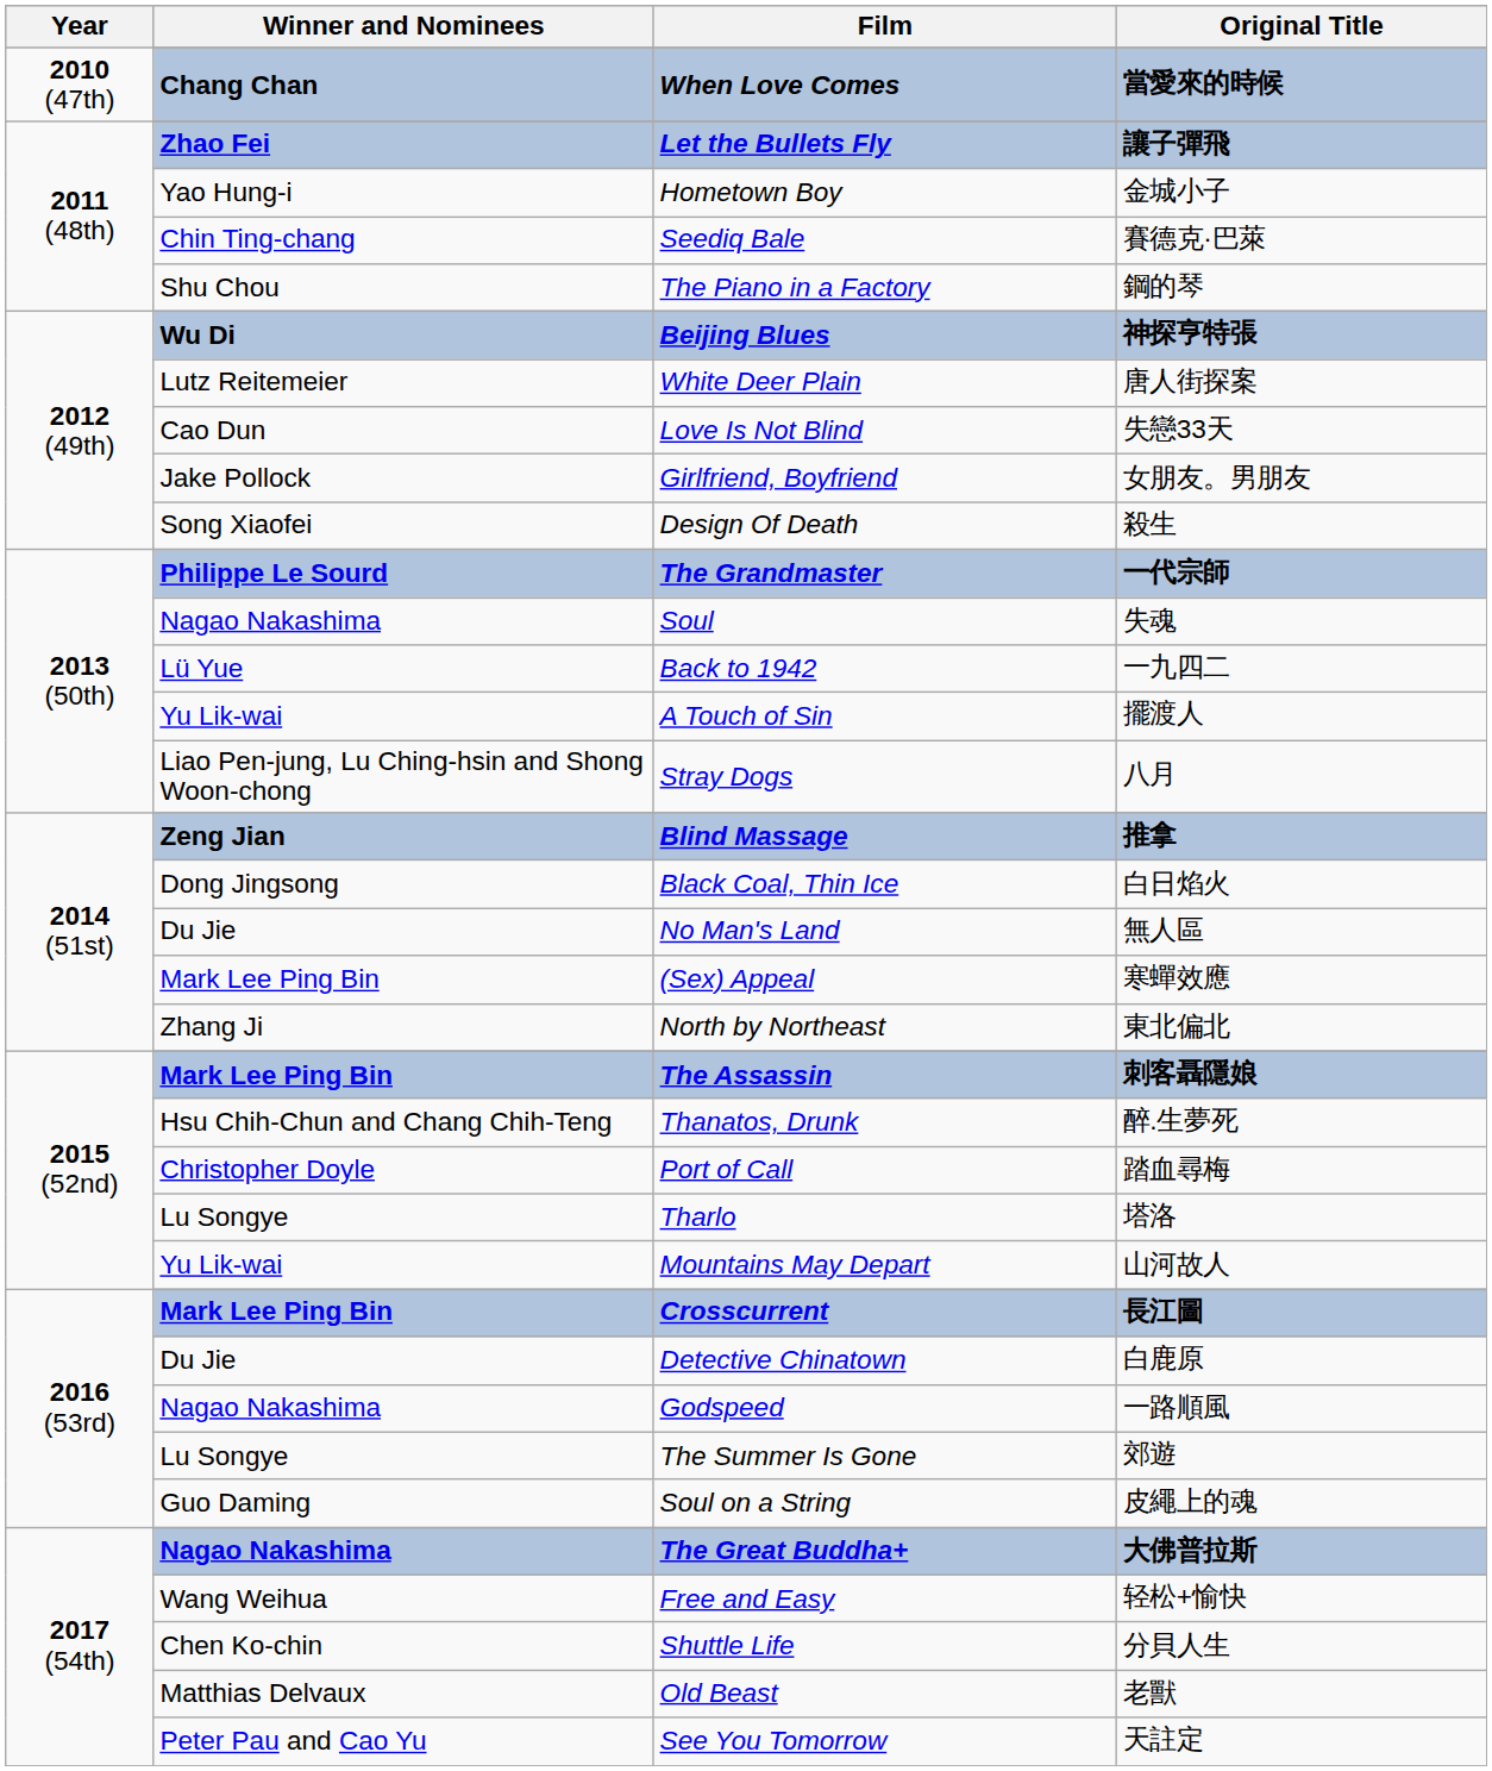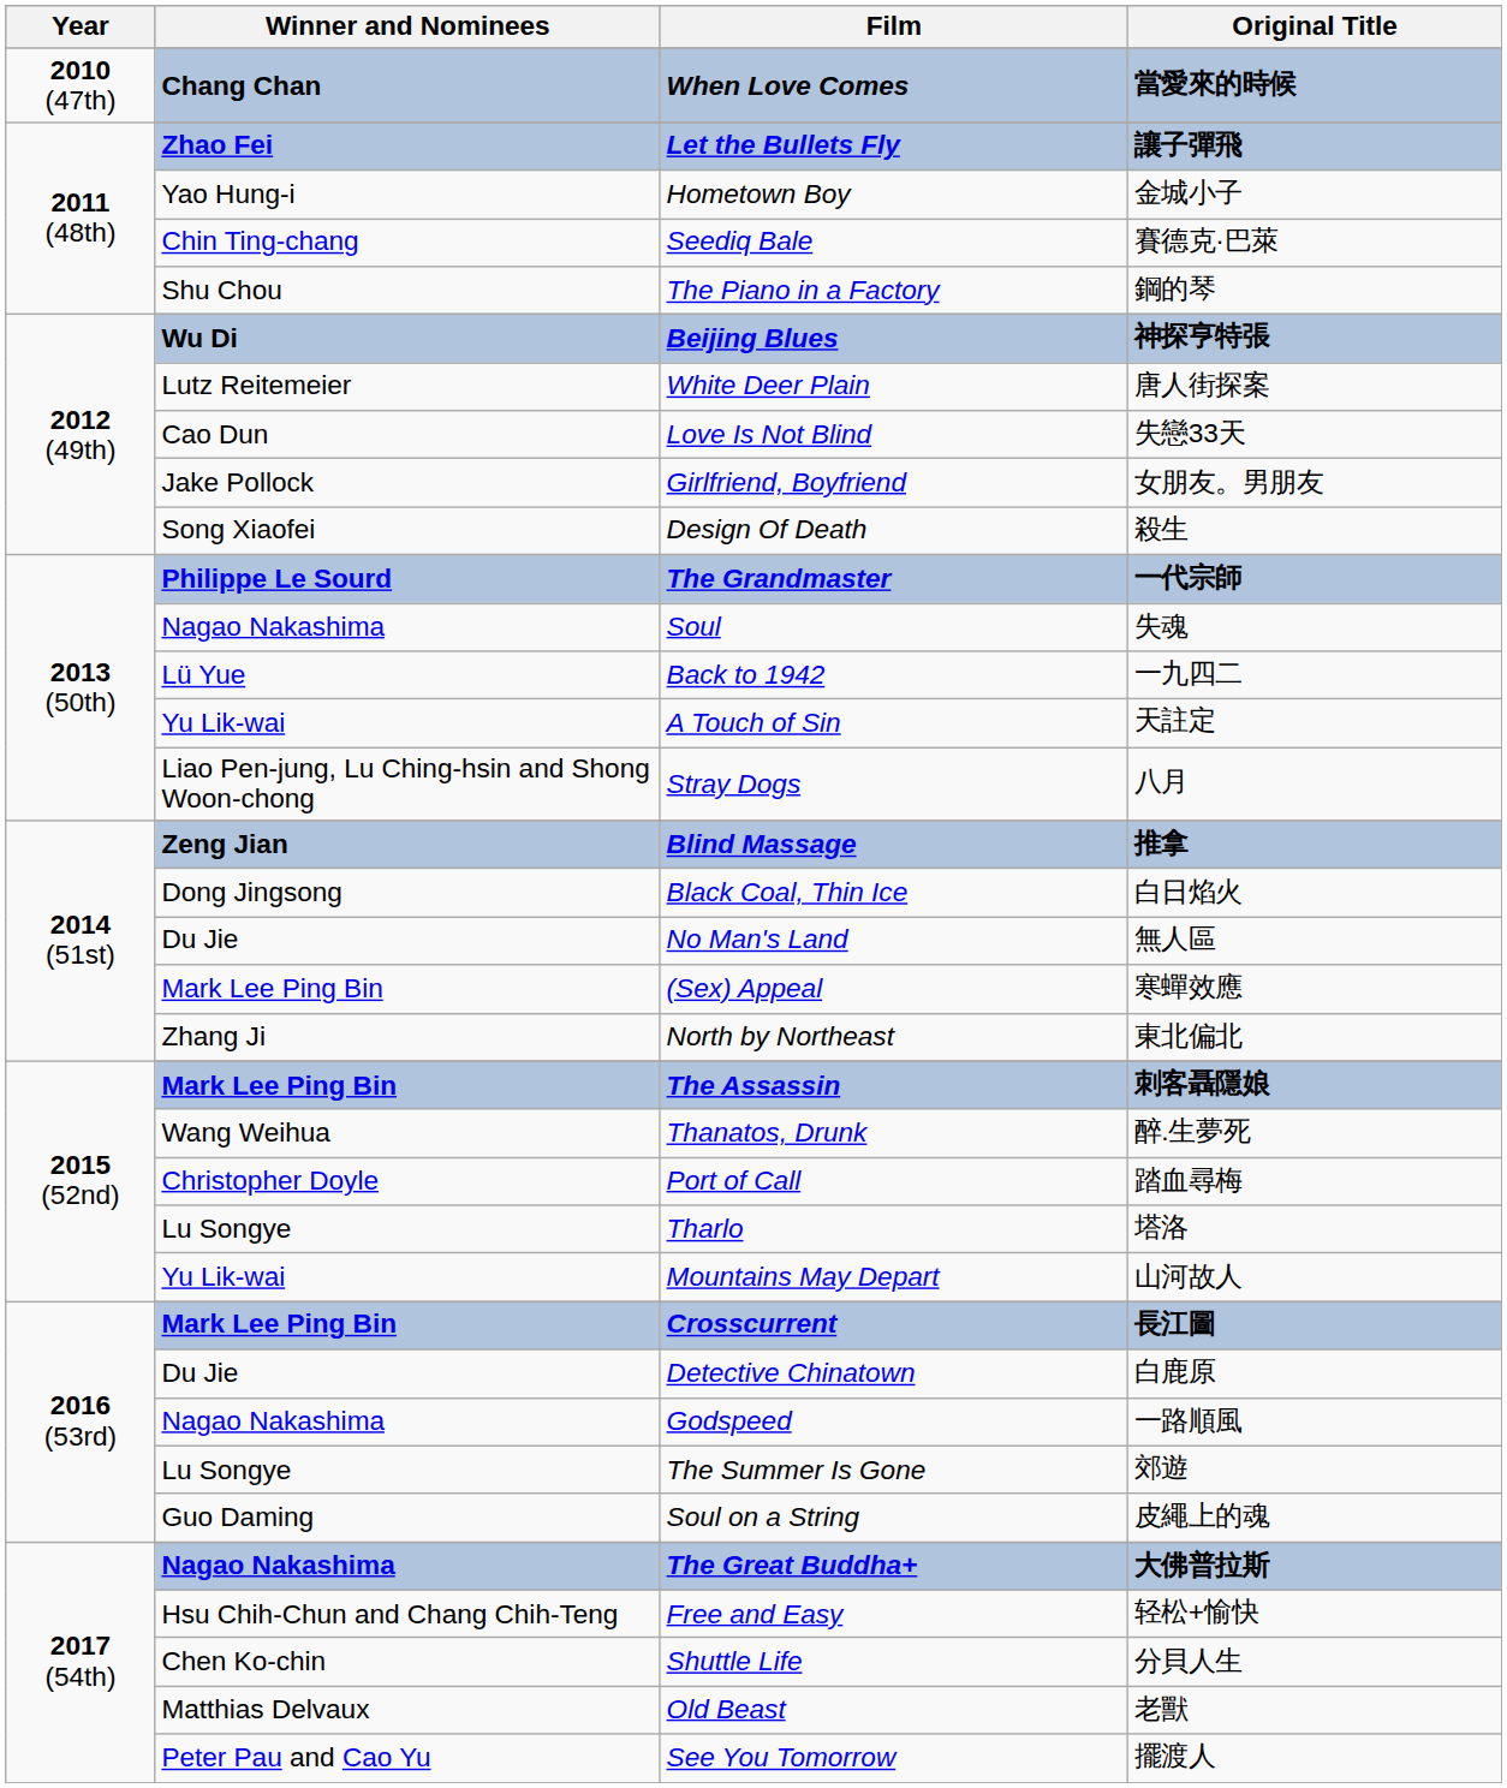A Touch of Sin | Original Title: 擺渡人 -> 天註定
Thanatos, Drunk | Winner and Nominees: Hsu Chih-Chun and Chang Chih-Teng -> Wang Weihua
Free and Easy | Winner and Nominees: Wang Weihua -> Hsu Chih-Chun and Chang Chih-Teng
See You Tomorrow | Original Title: 天註定 -> 擺渡人
